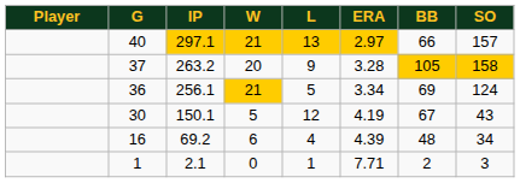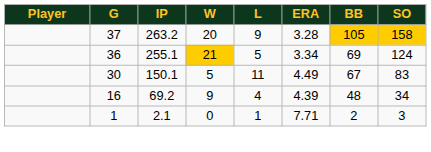- row: 40 | 297.1 | 21 | 13 | 2.97 | 66 | 157
36 | IP: 256.1 -> 255.1
30 | L: 12 -> 11
30 | ERA: 4.19 -> 4.49
30 | SO: 43 -> 83
16 | W: 6 -> 9
